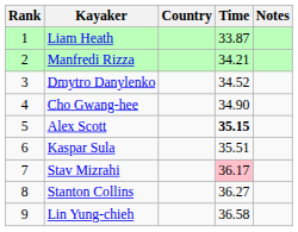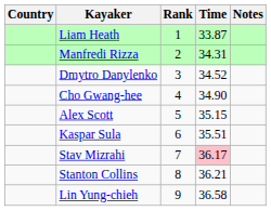columns swapped: Rank <-> Country
Manfredi Rizza | Time: 34.21 -> 34.31
Alex Scott | Time: bold -> normal
Stanton Collins | Time: 36.27 -> 36.21
